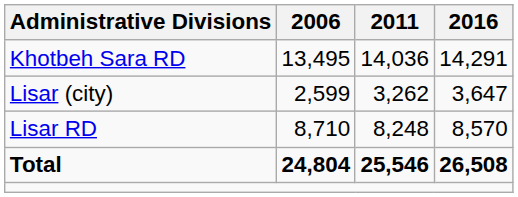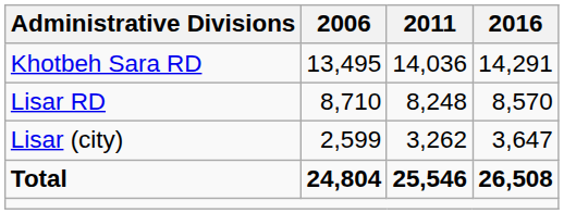rows swapped: Lisar RD <-> Lisar (city)
